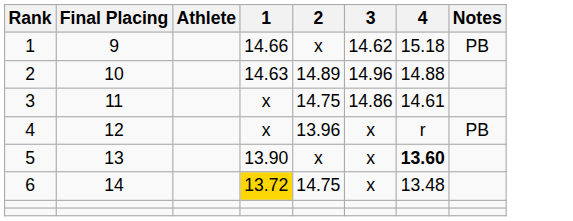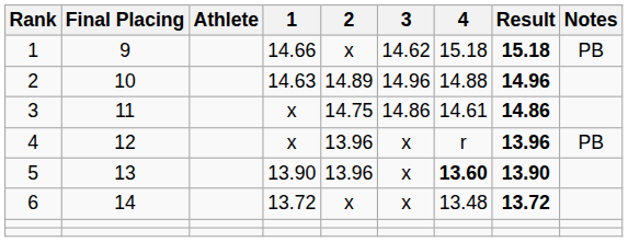+ column: Result | 15.18 | 14.96 | 14.86 | 13.96 | 13.90 | 13.72
5 | 2: x -> 13.96
6 | 1: gold background -> no background
6 | 2: 14.75 -> x
